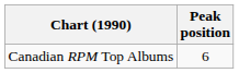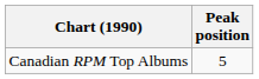Canadian RPM Top Albums | Peak position: 6 -> 5
